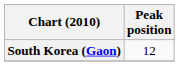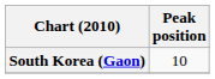South Korea (Gaon) | Peak position: 12 -> 10
